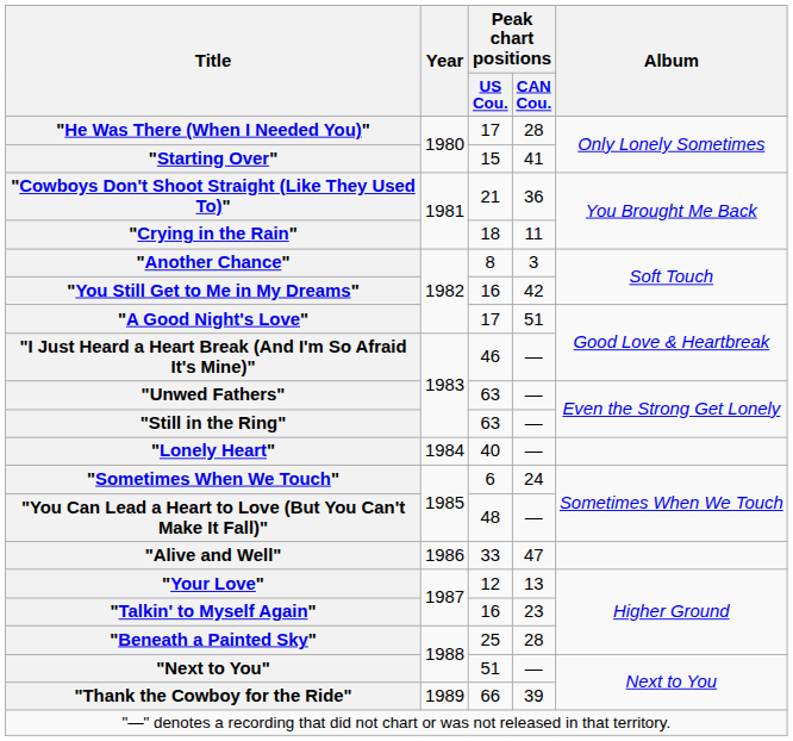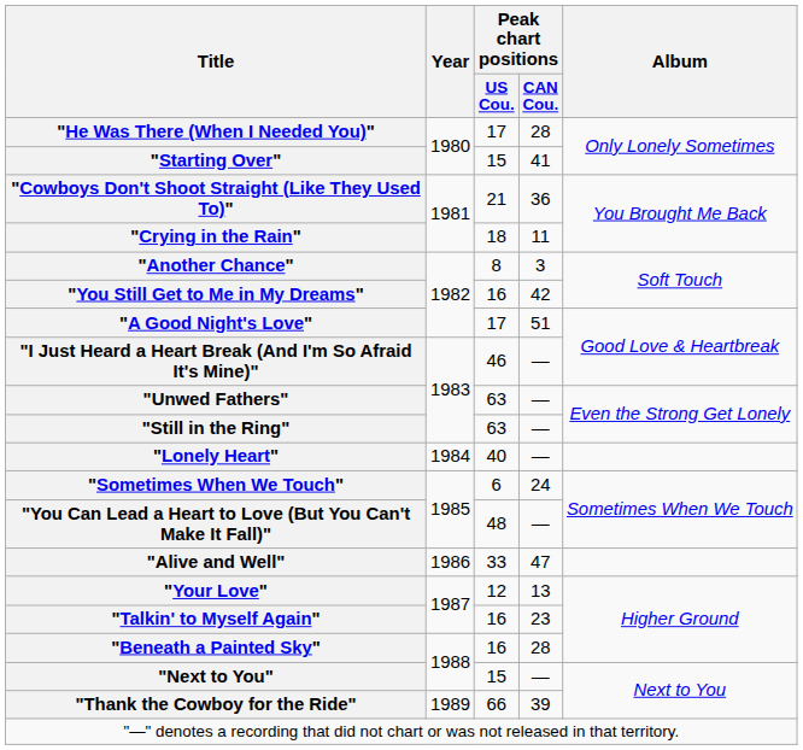"Beneath a Painted Sky" | Peak chart positions / US Cou.: 25 -> 16
"Next to You" | Peak chart positions / US Cou.: 51 -> 15
